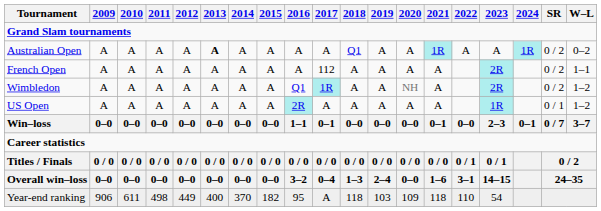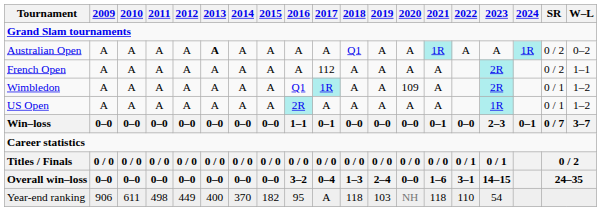Wimbledon | 2020: NH -> 109
Wimbledon | SR: 0 / 2 -> 0 / 1
Year-end ranking | 2020: 109 -> NH
